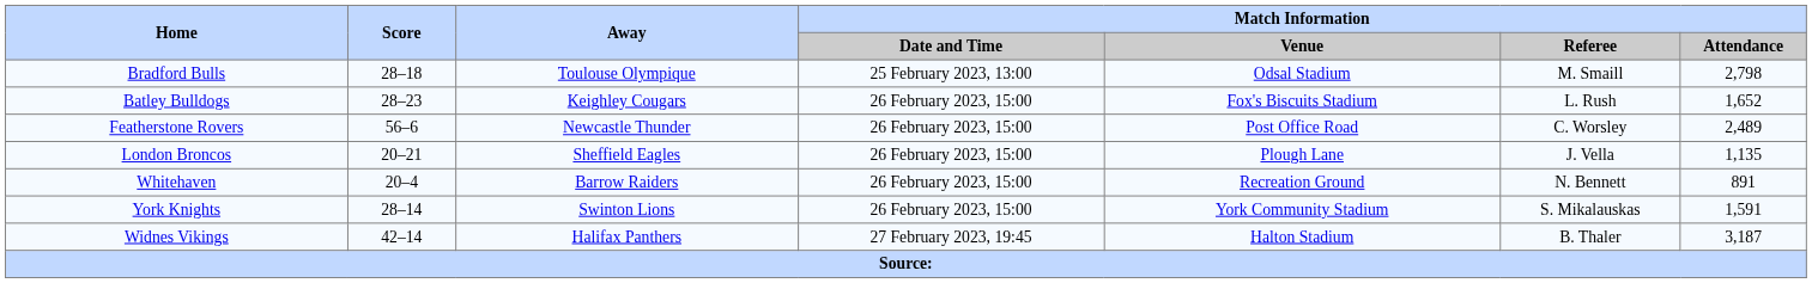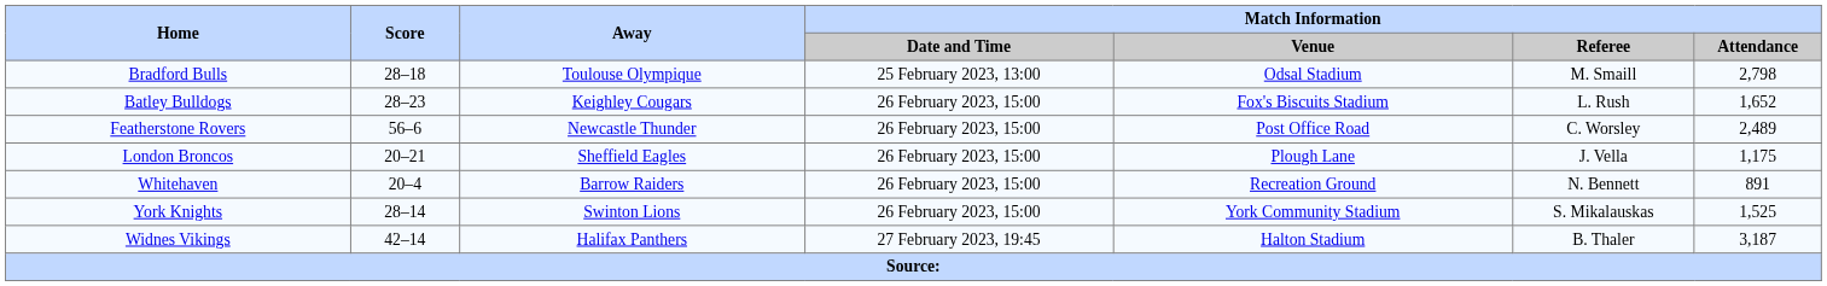London Broncos | Match Information / Attendance: 1,135 -> 1,175
York Knights | Match Information / Attendance: 1,591 -> 1,525
